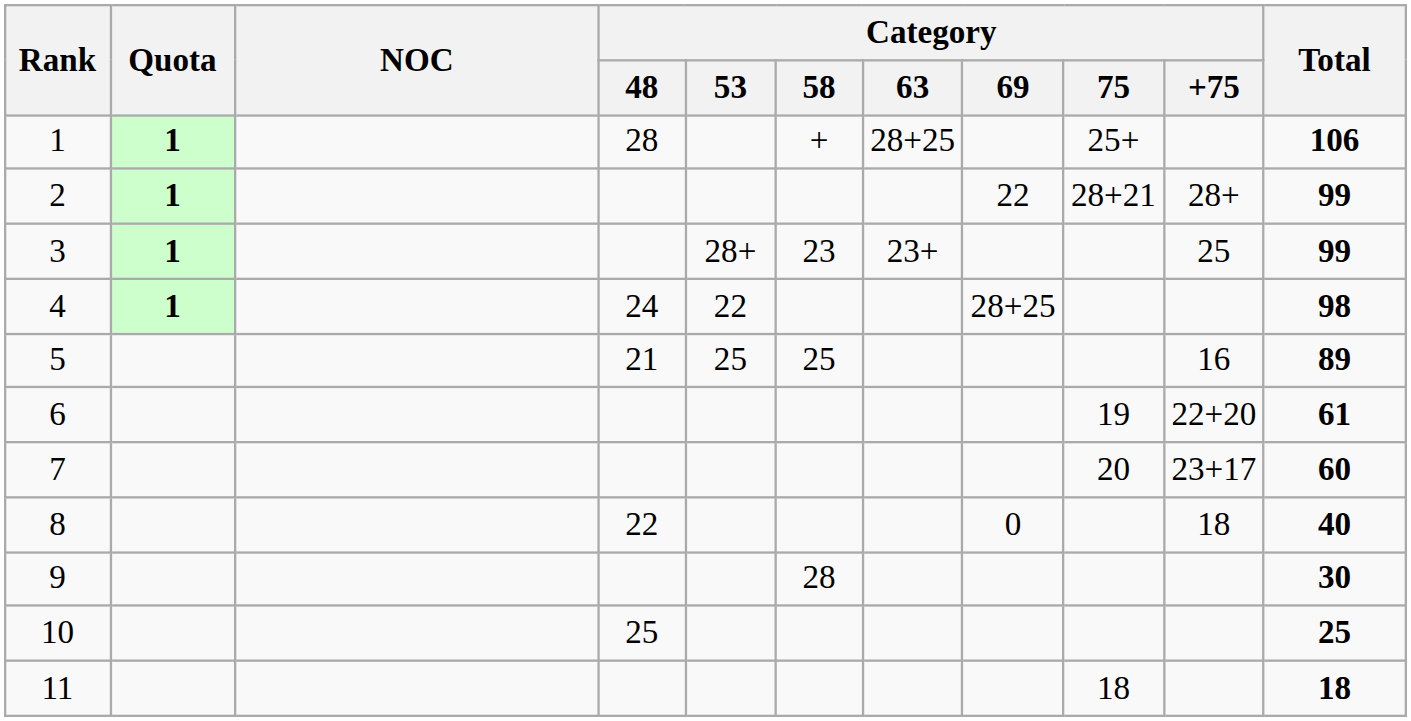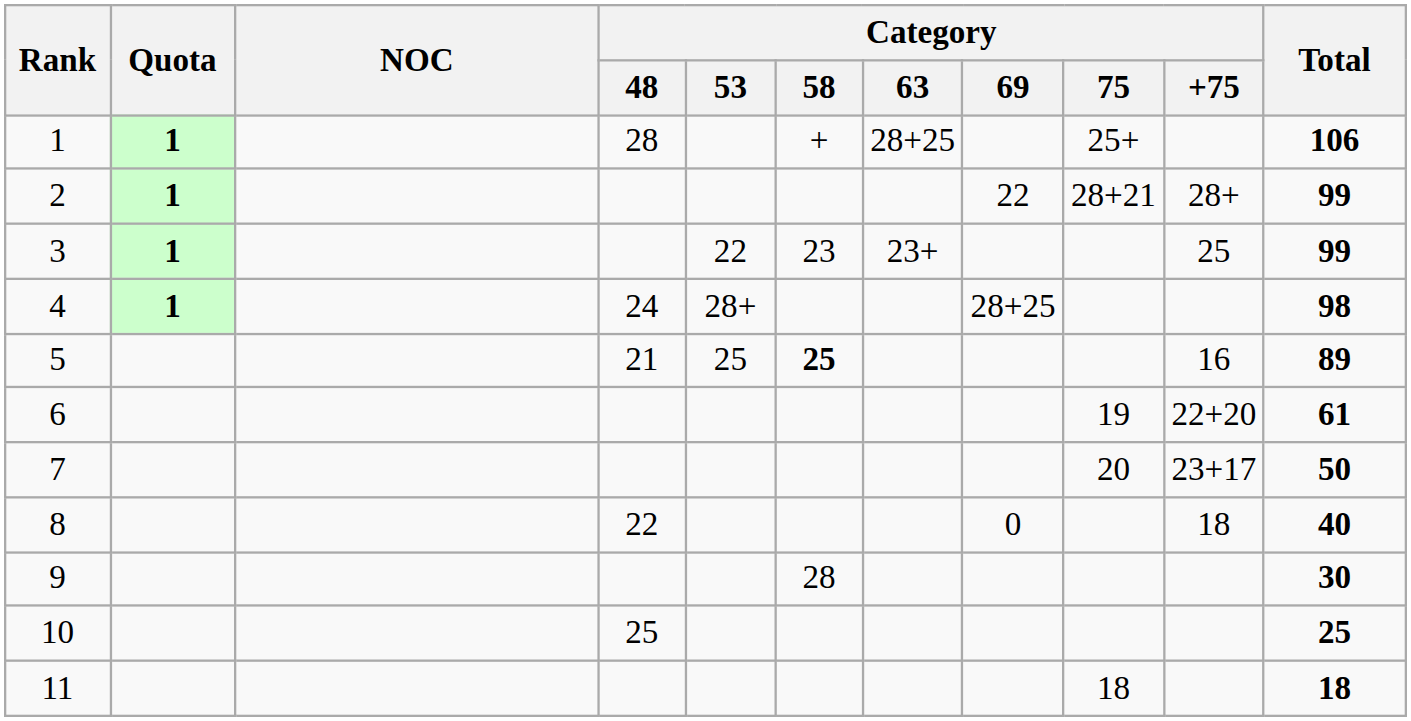3 | Category / 53: 28+ -> 22
4 | Category / 53: 22 -> 28+
5 | Category / 58: normal -> bold
7 | Total: 60 -> 50
